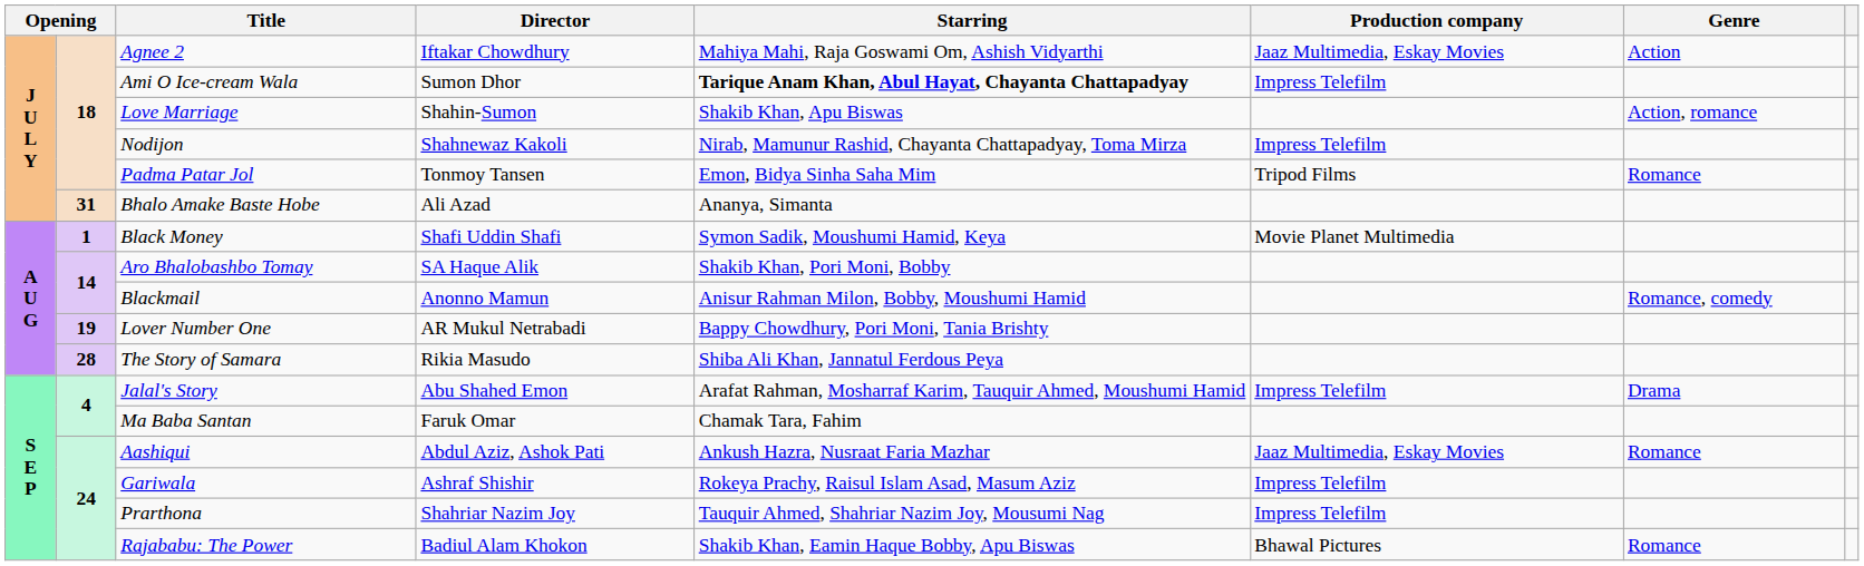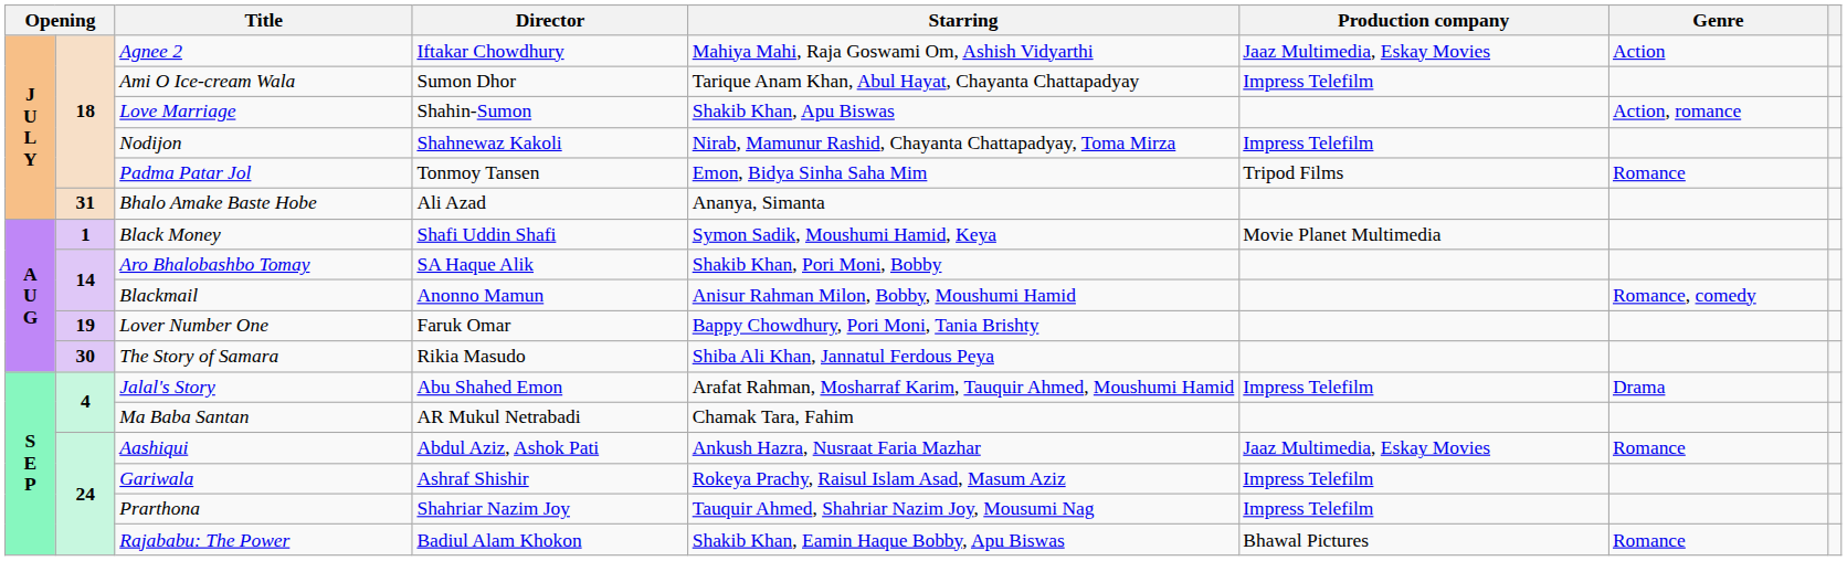Ami O Ice-cream Wala | Starring: bold -> normal
Lover Number One | Director: AR Mukul Netrabadi -> Faruk Omar
The Story of Samara | column 2: 28 -> 30
Ma Baba Santan | Director: Faruk Omar -> AR Mukul Netrabadi
